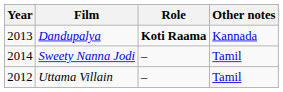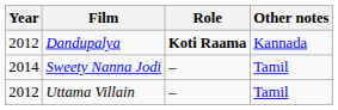Dandupalya | Year: 2013 -> 2012
